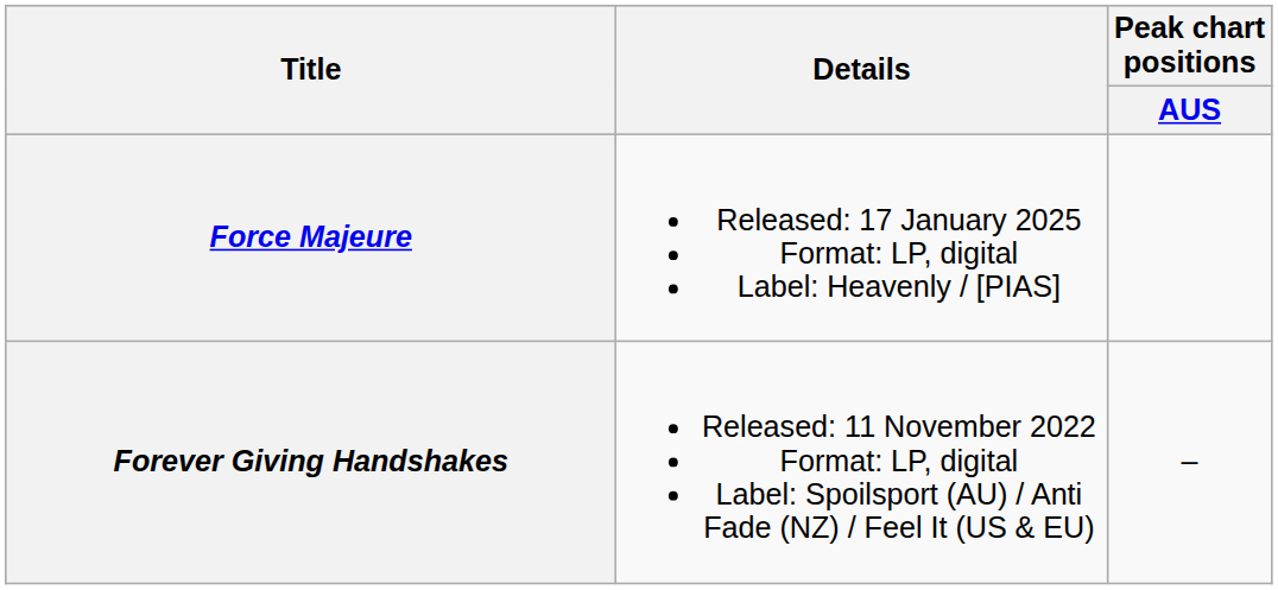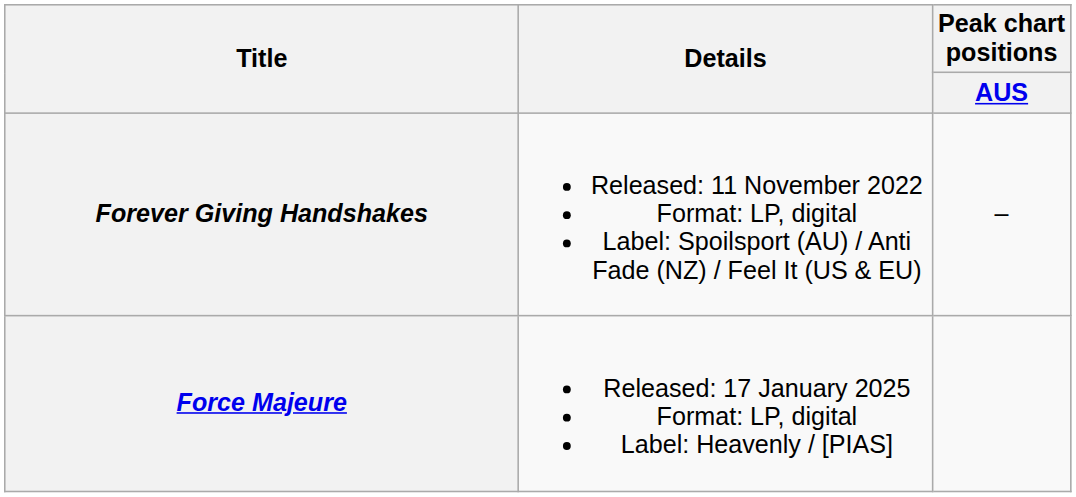rows swapped: Forever Giving Handshakes <-> Force Majeure
